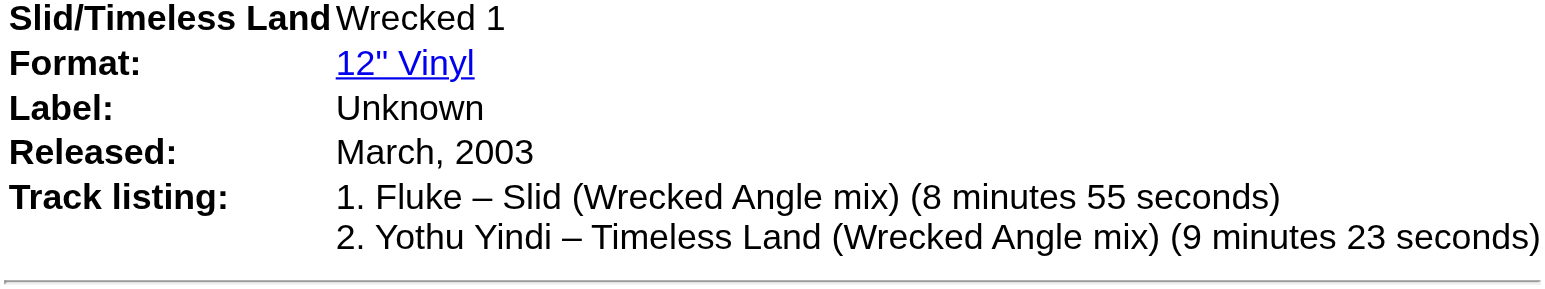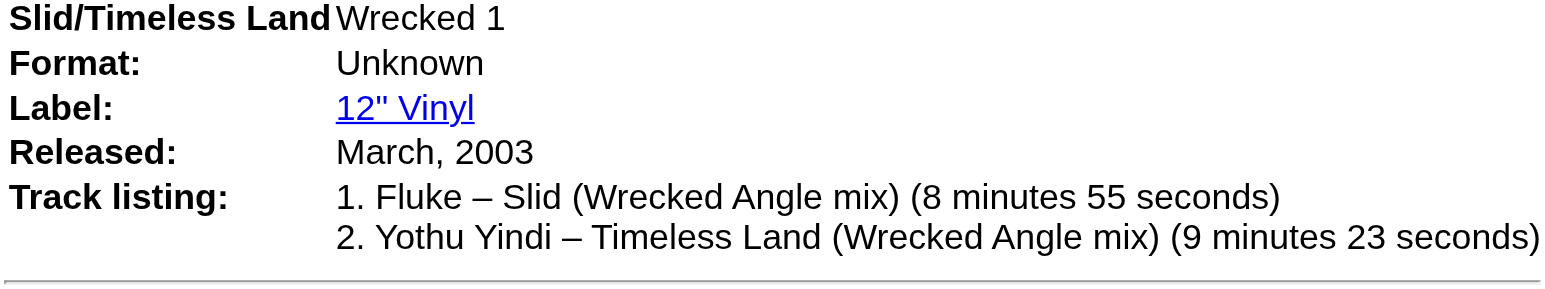Format: | column 3: 12" Vinyl -> Unknown
Label: | column 3: Unknown -> 12" Vinyl
